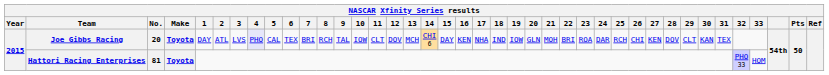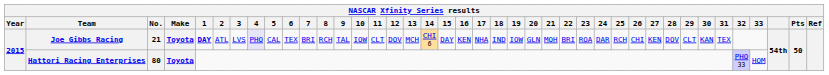Joe Gibbs Racing | No.: 20 -> 21
Joe Gibbs Racing | 1: normal -> bold
Hattori Racing Enterprises | No.: 81 -> 80
